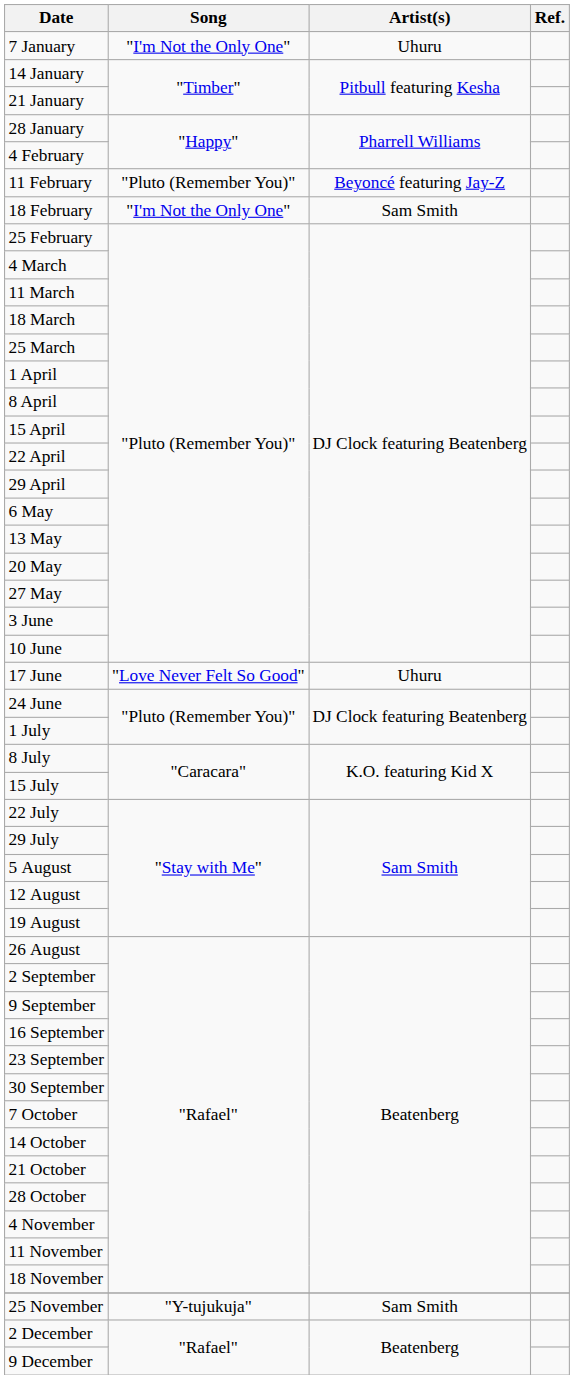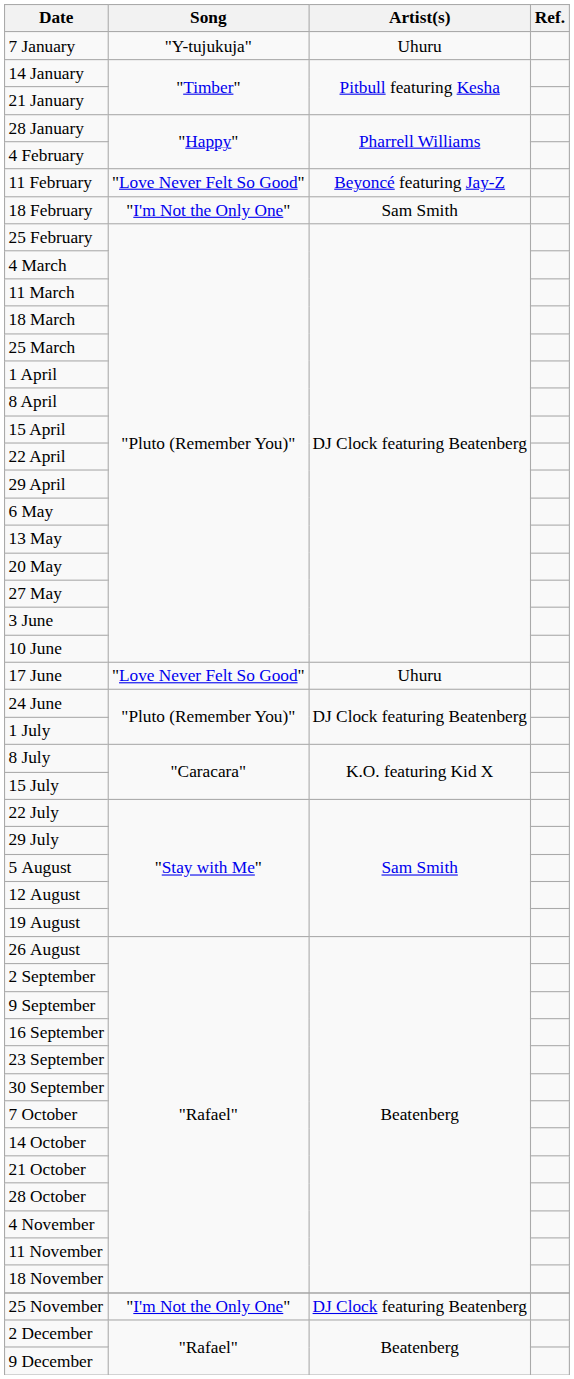7 January | Song: "I'm Not the Only One" -> "Y-tujukuja"
11 February | Song: "Pluto (Remember You)" -> "Love Never Felt So Good"
25 November | Song: "Y-tujukuja" -> "I'm Not the Only One"
25 November | Artist(s): Sam Smith -> DJ Clock featuring Beatenberg
